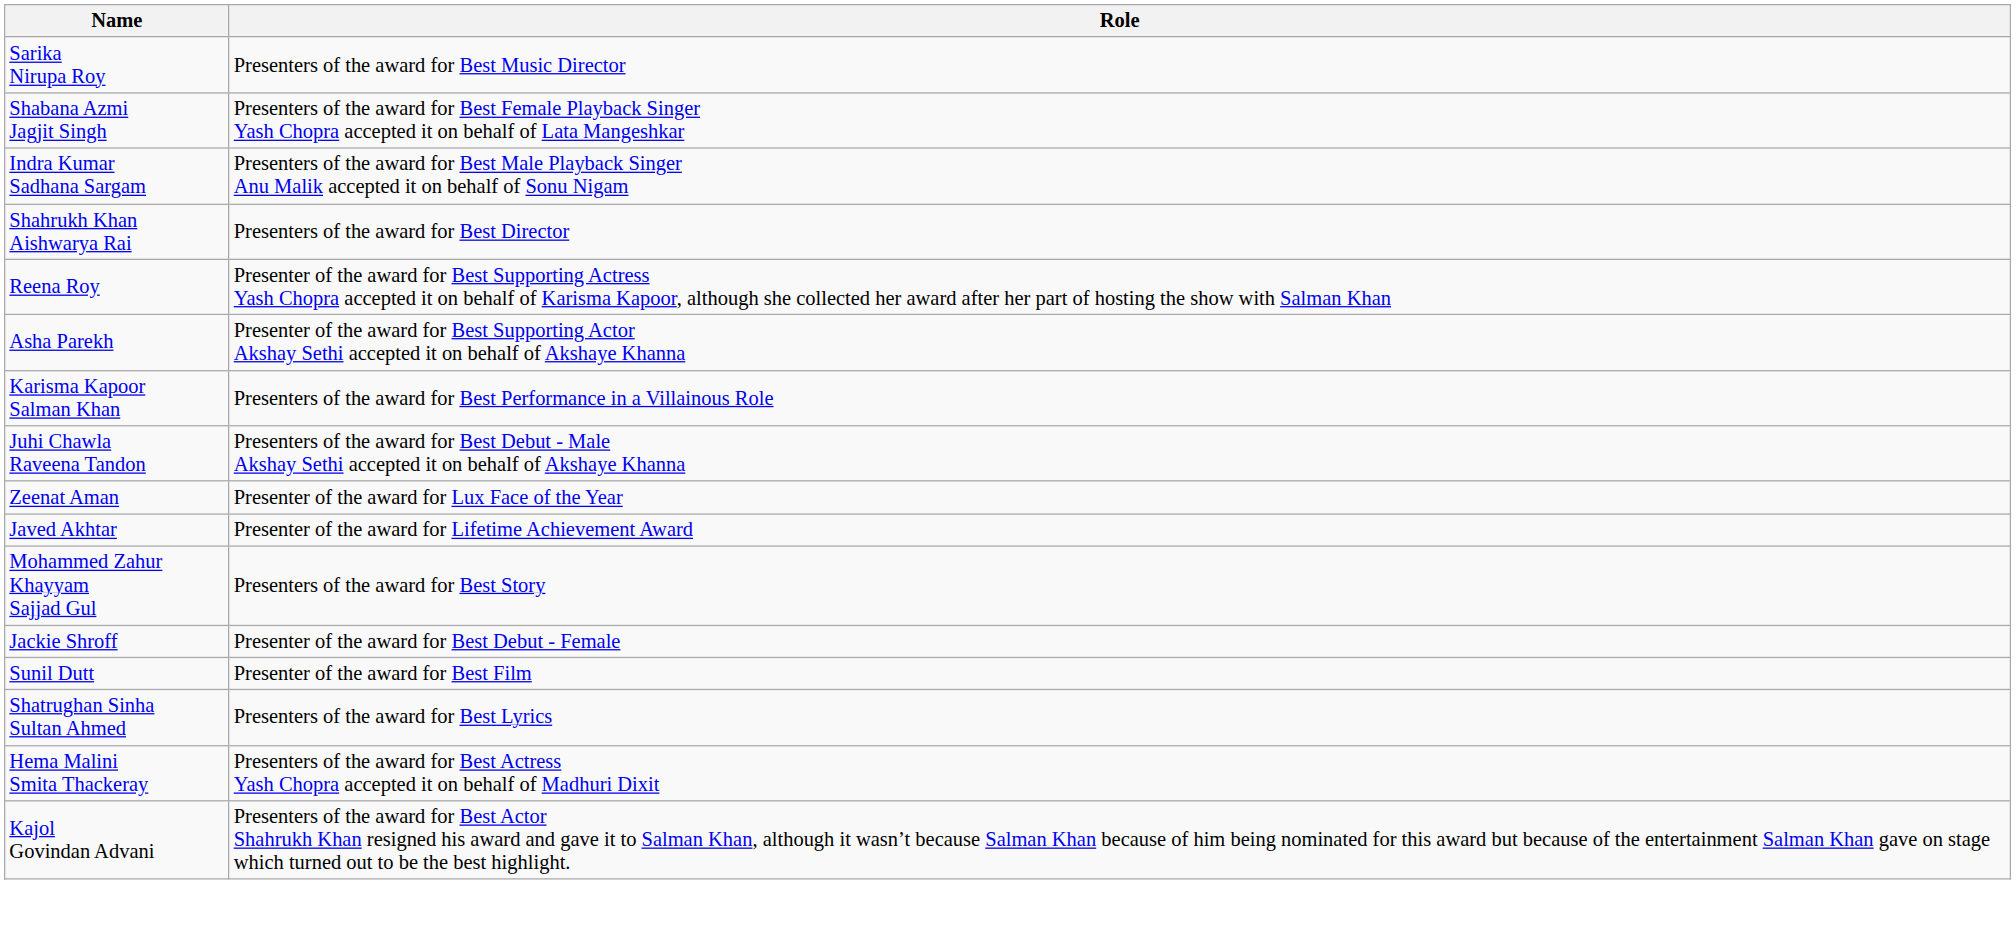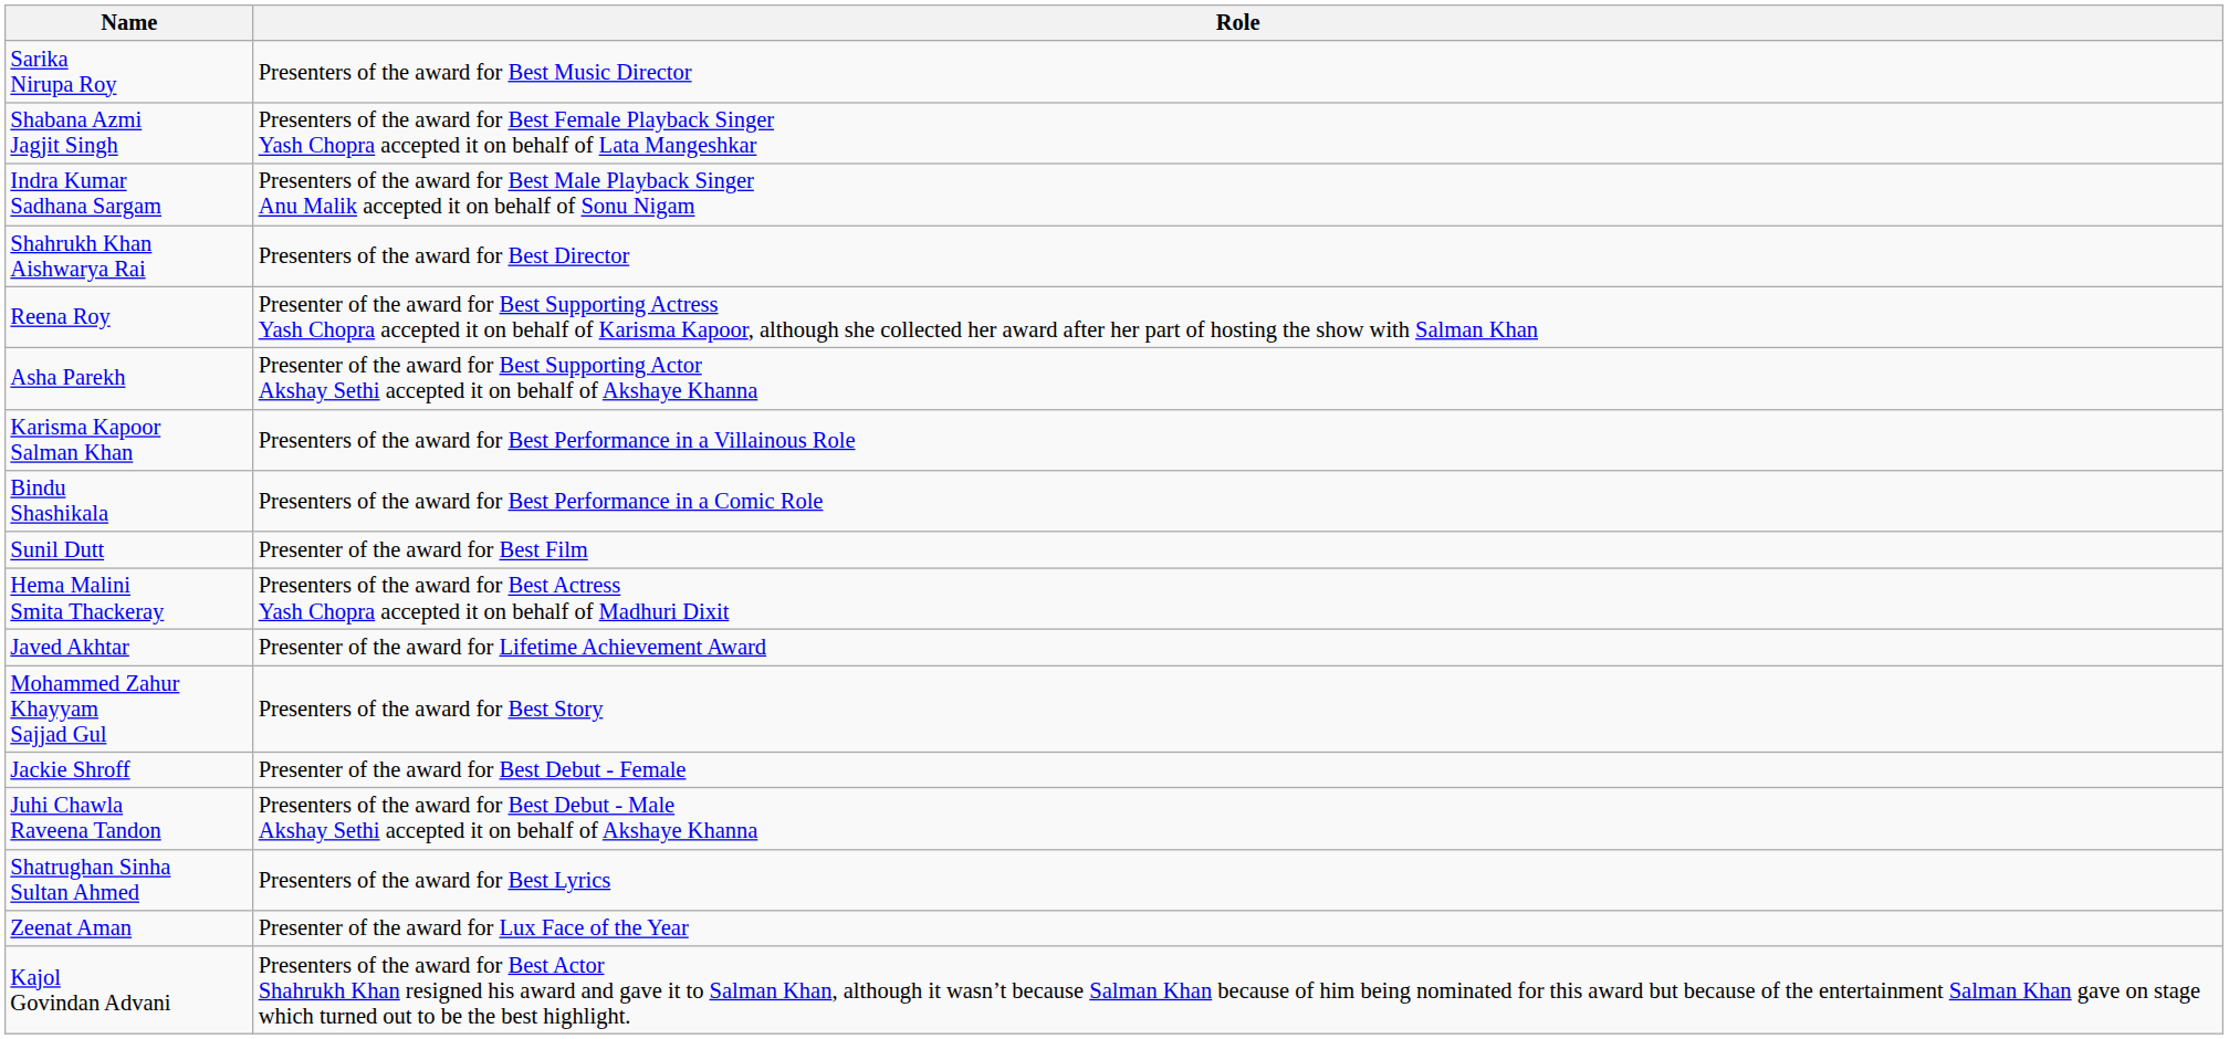+ row: Bindu Shashikala | Presenters of the award for Best Performance in a Comic Role
rows swapped: Sunil Dutt <-> Juhi Chawla Raveena Tandon
rows swapped: Zeenat Aman <-> Hema Malini Smita Thackeray
